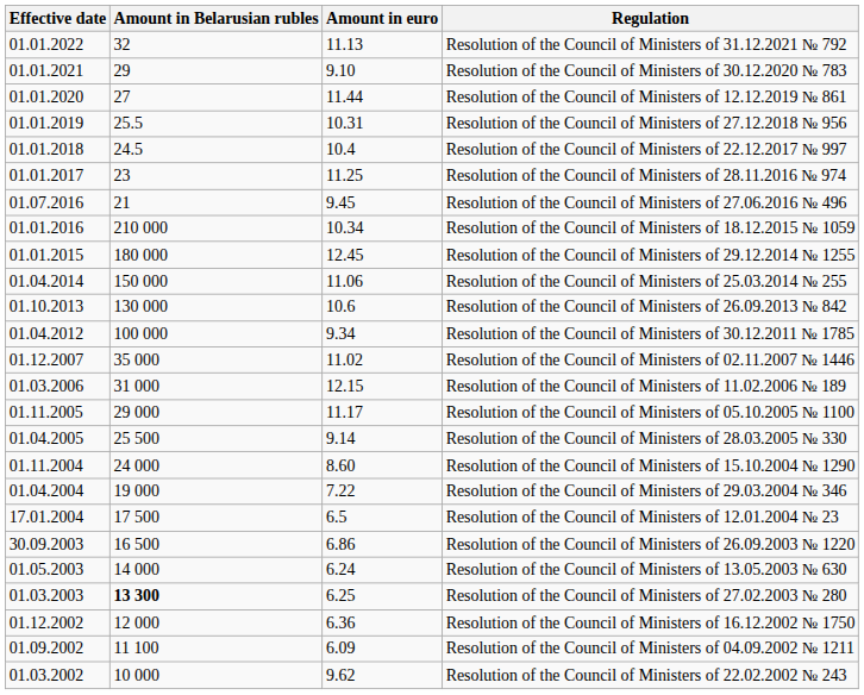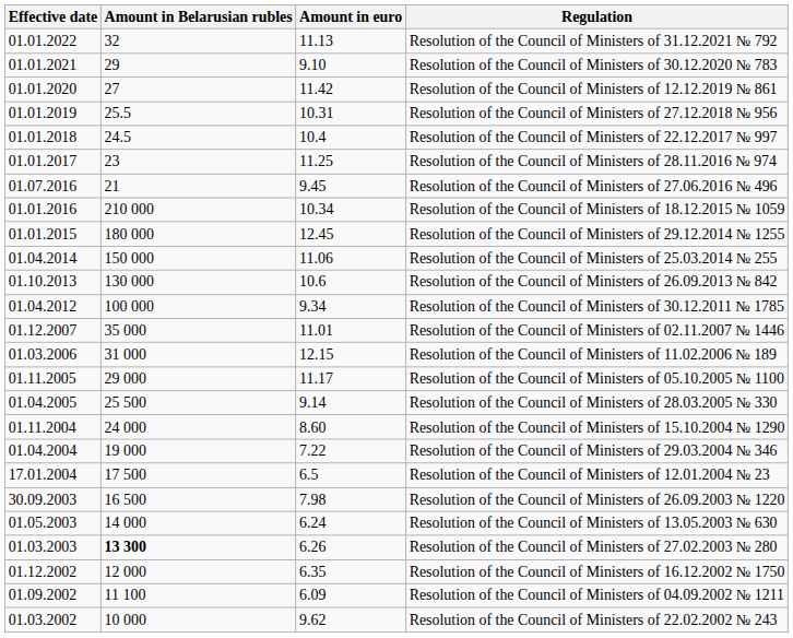Resolution of the Council of Ministers of 12.12.2019 № 861 | Amount in euro: 11.44 -> 11.42
Resolution of the Council of Ministers of 02.11.2007 № 1446 | Amount in euro: 11.02 -> 11.01
Resolution of the Council of Ministers of 26.09.2003 № 1220 | Amount in euro: 6.86 -> 7.98
Resolution of the Council of Ministers of 27.02.2003 № 280 | Amount in euro: 6.25 -> 6.26
Resolution of the Council of Ministers of 16.12.2002 № 1750 | Amount in euro: 6.36 -> 6.35
